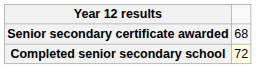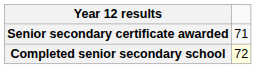Senior secondary certificate awarded | column 3: 68 -> 71
